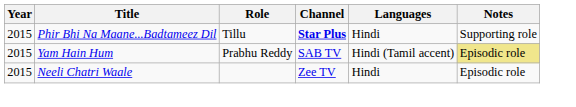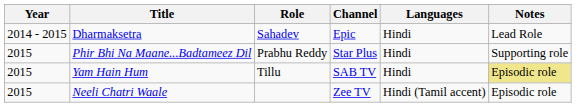+ row: 2014 - 2015 | Dharmaksetra | Sahadev | Epic | Hindi | Lead Role
Phir Bhi Na Maane...Badtameez Dil | Role: Tillu -> Prabhu Reddy
Phir Bhi Na Maane...Badtameez Dil | Channel: bold -> normal
Yam Hain Hum | Role: Prabhu Reddy -> Tillu
Yam Hain Hum | Languages: Hindi (Tamil accent) -> Hindi
Neeli Chatri Waale | Languages: Hindi -> Hindi (Tamil accent)
